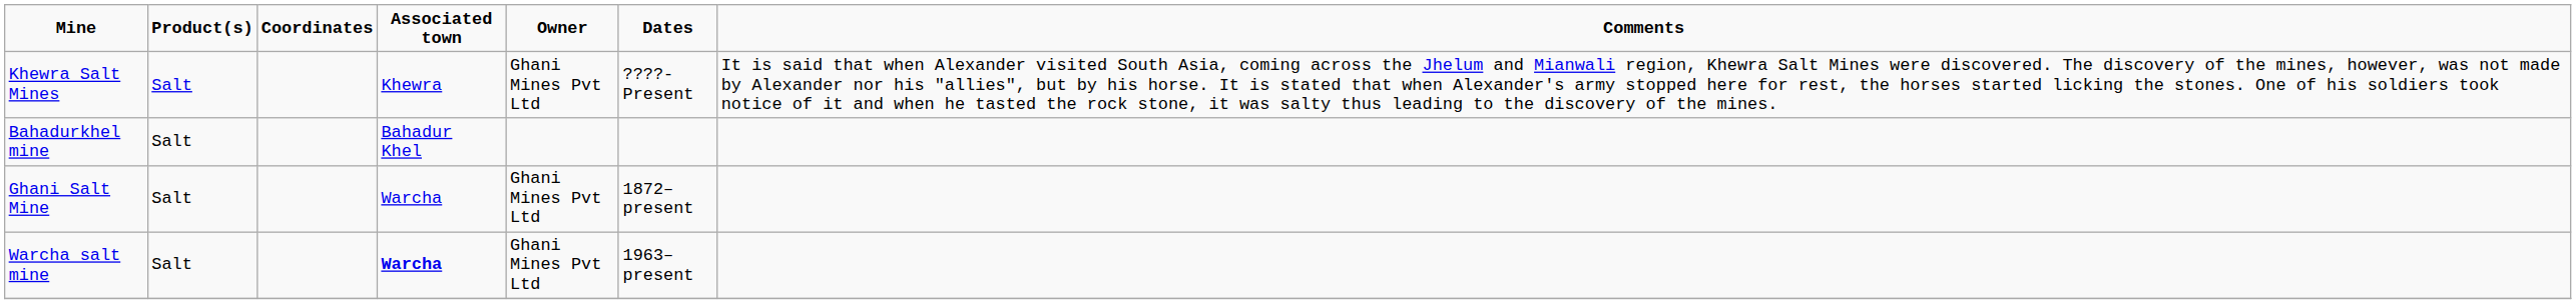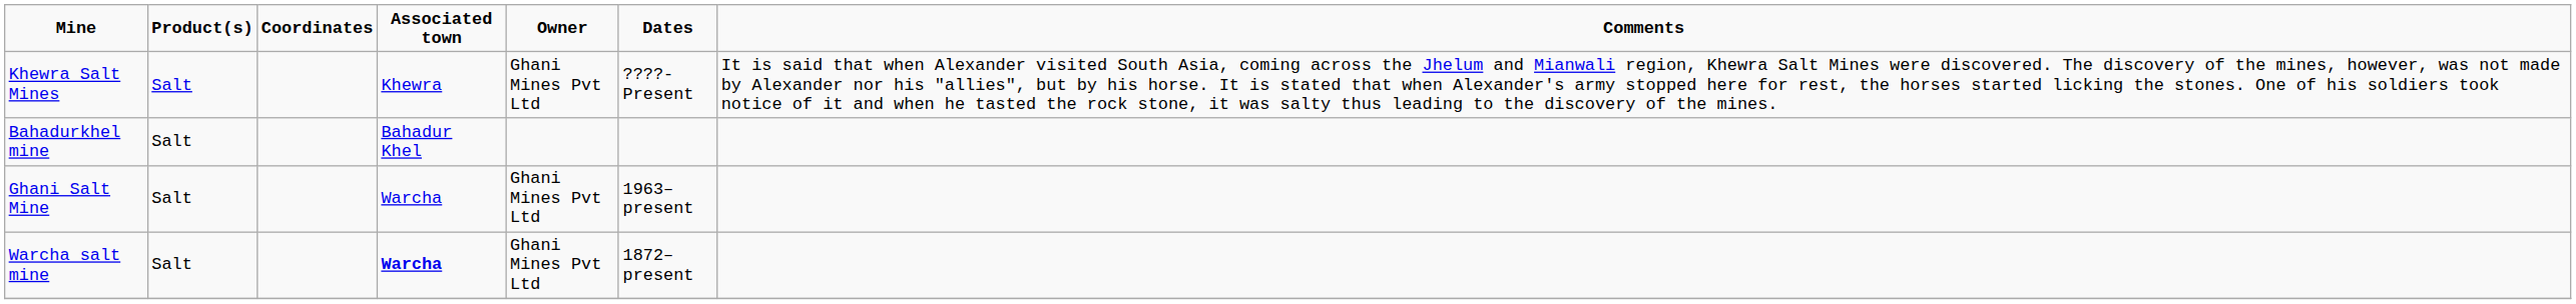Ghani Salt Mine | Dates: 1872–present -> 1963–present
Warcha salt mine | Dates: 1963–present -> 1872–present
